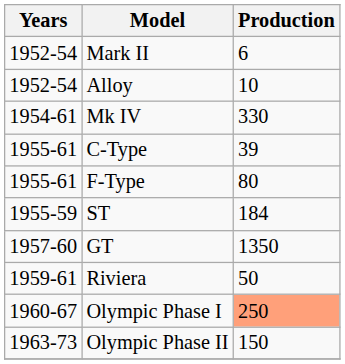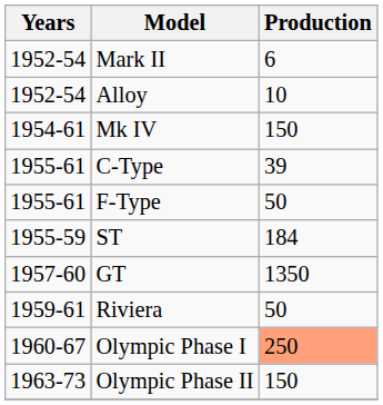Mk IV | Production: 330 -> 150
F-Type | Production: 80 -> 50
